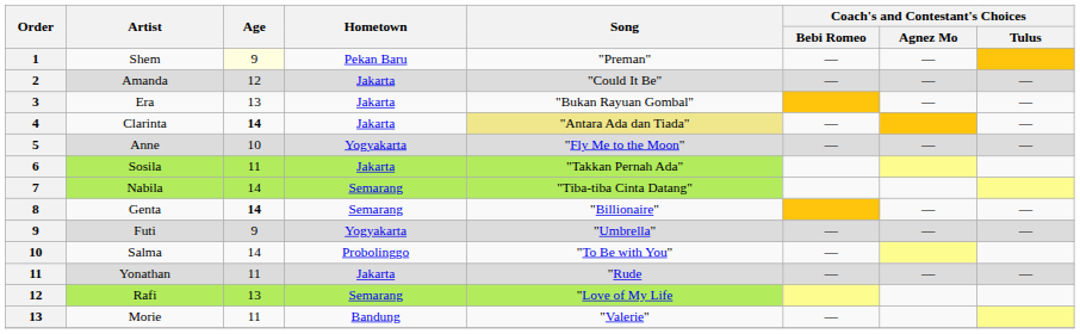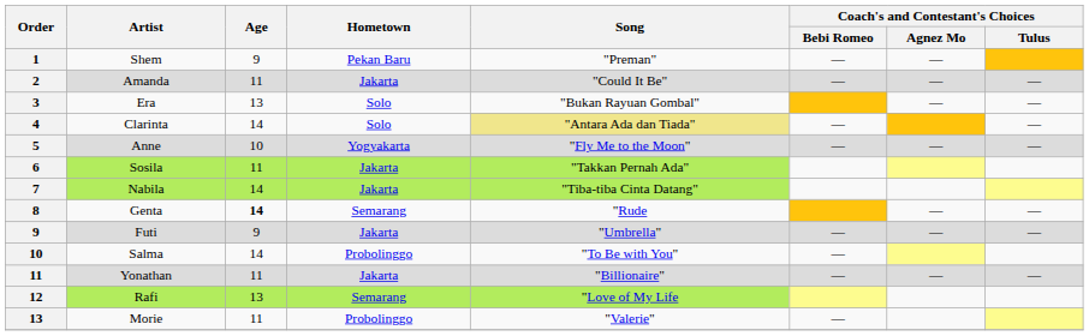Shem | Age: lightyellow background -> no background
Amanda | Age: 12 -> 11
Era | Hometown: Jakarta -> Solo
Clarinta | Age: bold -> normal
Clarinta | Hometown: Jakarta -> Solo
Nabila | Hometown: Semarang -> Jakarta
Genta | Song: "Billionaire" -> "Rude
Futi | Hometown: Yogyakarta -> Jakarta
Yonathan | Song: "Rude -> "Billionaire"
Morie | Hometown: Bandung -> Probolinggo
